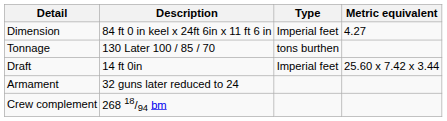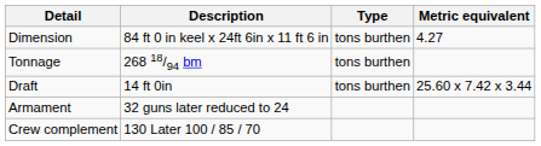Dimension | Type: Imperial feet -> tons burthen
Tonnage | Description: 130 Later 100 / 85 / 70 -> 268 18/94 bm
Draft | Type: Imperial feet -> tons burthen
Crew complement | Description: 268 18/94 bm -> 130 Later 100 / 85 / 70
